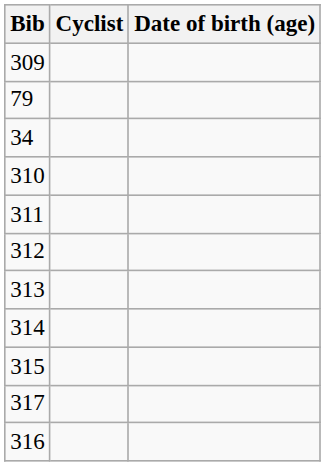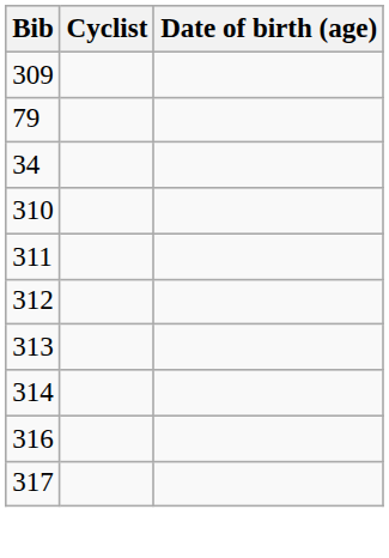- row: 315
rows swapped: 316 <-> 317
